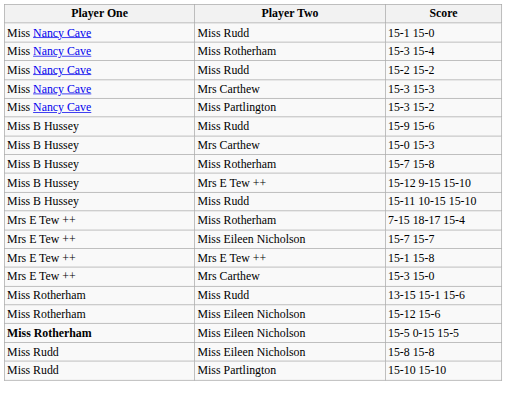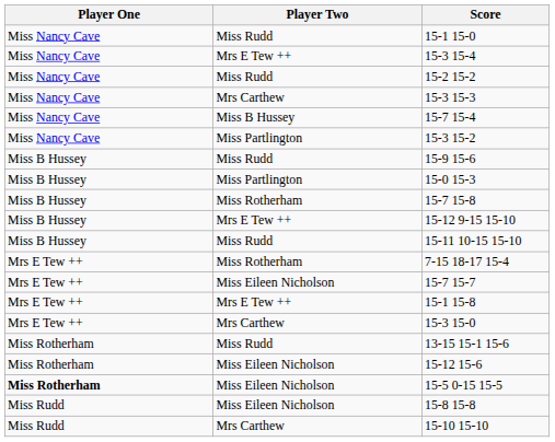15-3 15-4 | Player Two: Miss Rotherham -> Mrs E Tew ++
+ row: Miss Nancy Cave | Miss B Hussey | 15-7 15-4
15-0 15-3 | Player Two: Mrs Carthew -> Miss Partlington
15-10 15-10 | Player Two: Miss Partlington -> Mrs Carthew
